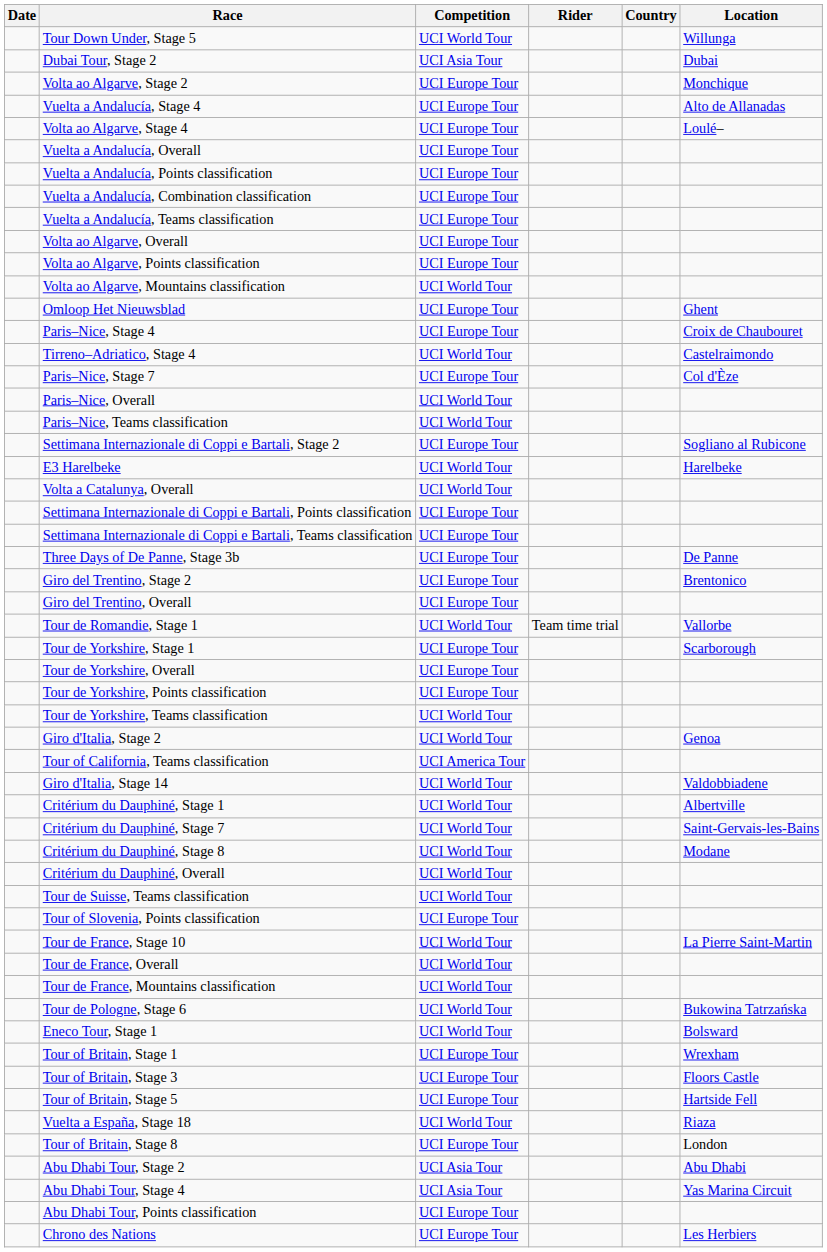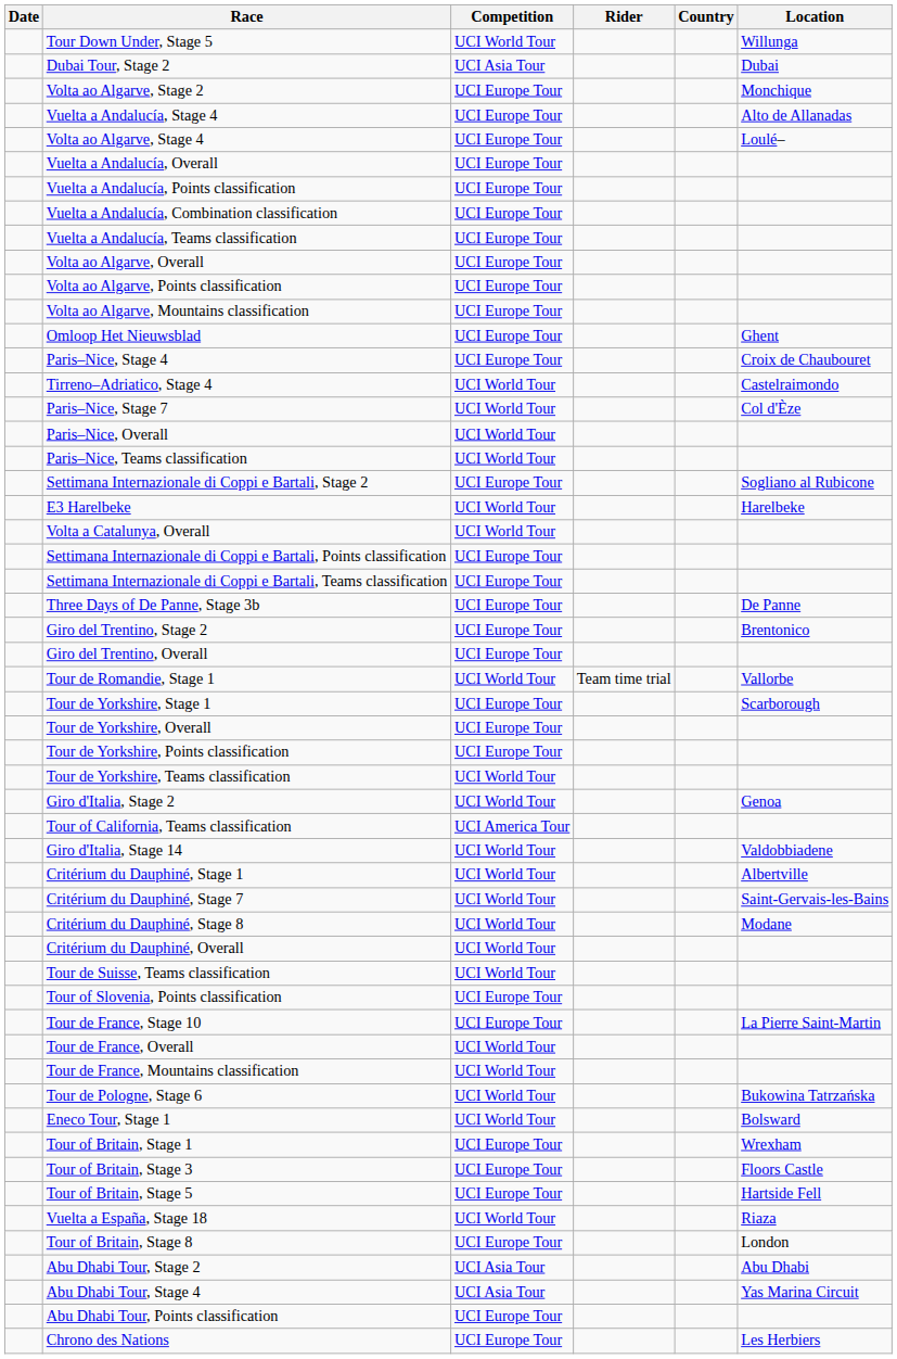Volta ao Algarve, Mountains classification | Competition: UCI World Tour -> UCI Europe Tour
Paris–Nice, Stage 7 | Competition: UCI Europe Tour -> UCI World Tour
Tour de France, Stage 10 | Competition: UCI World Tour -> UCI Europe Tour
